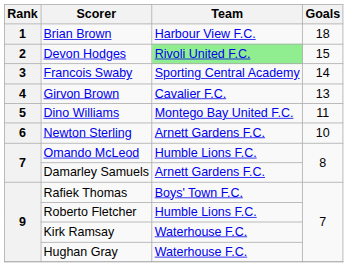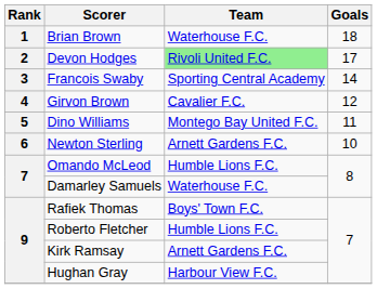Brian Brown | Team: Harbour View F.C. -> Waterhouse F.C.
Devon Hodges | Goals: 15 -> 17
Girvon Brown | Goals: 13 -> 12
Damarley Samuels | Team: Arnett Gardens F.C. -> Waterhouse F.C.
Kirk Ramsay | Team: Waterhouse F.C. -> Arnett Gardens F.C.
Hughan Gray | Team: Waterhouse F.C. -> Harbour View F.C.
